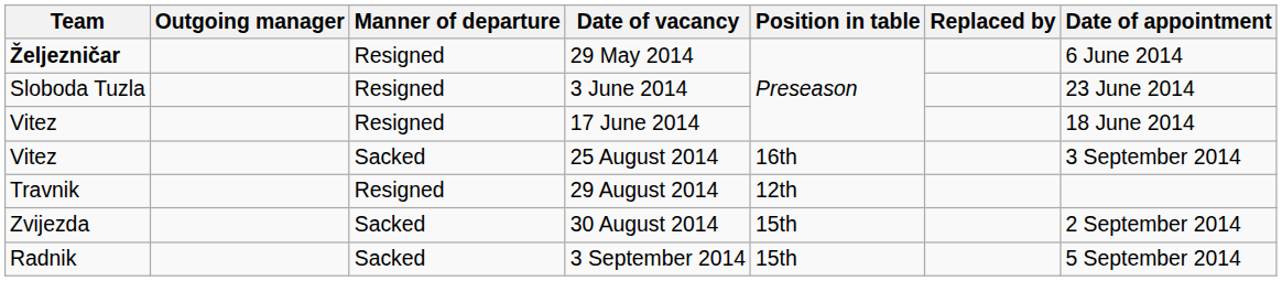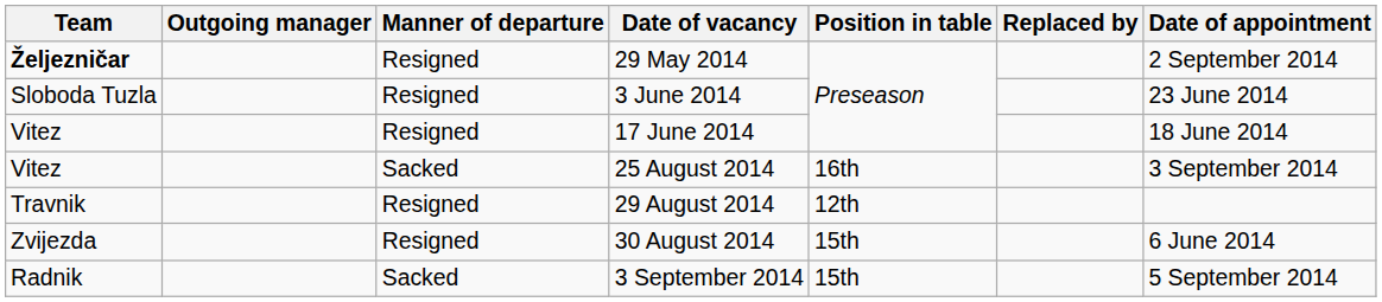29 May 2014 | Date of appointment: 6 June 2014 -> 2 September 2014
30 August 2014 | Manner of departure: Sacked -> Resigned
30 August 2014 | Date of appointment: 2 September 2014 -> 6 June 2014
